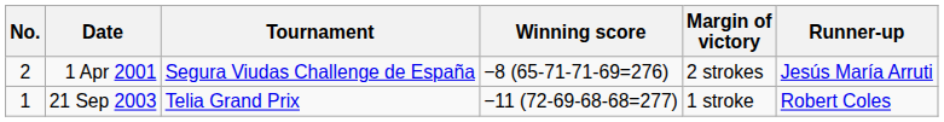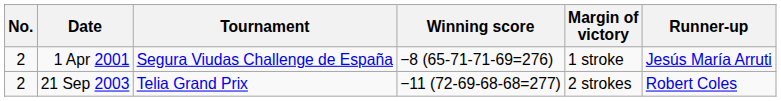1 Apr 2001 | Margin of victory: 2 strokes -> 1 stroke
21 Sep 2003 | No.: 1 -> 2
21 Sep 2003 | Margin of victory: 1 stroke -> 2 strokes
